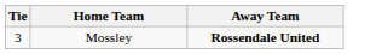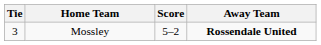+ column: Score | 5–2
